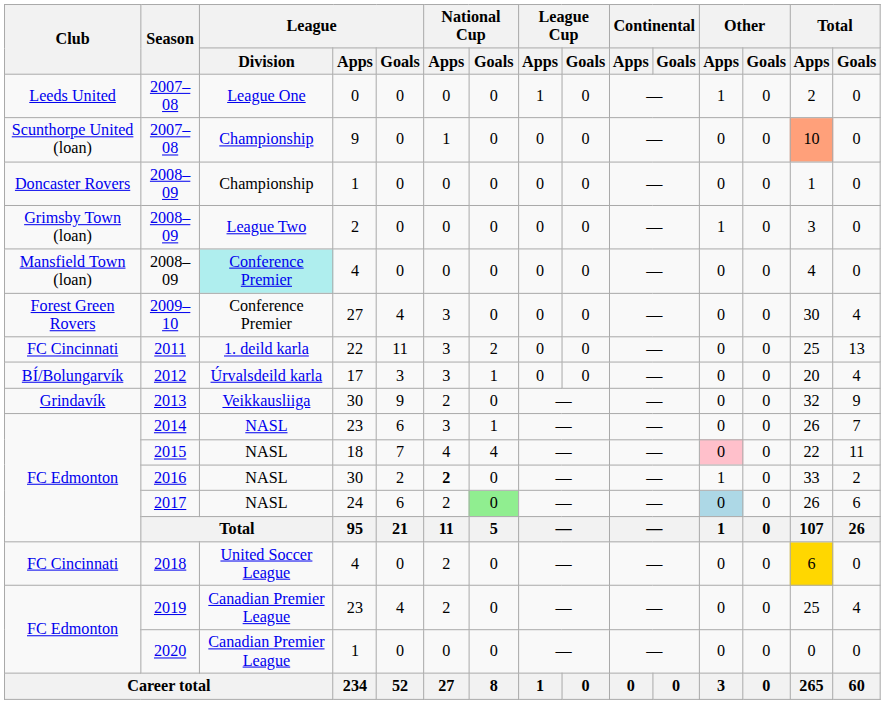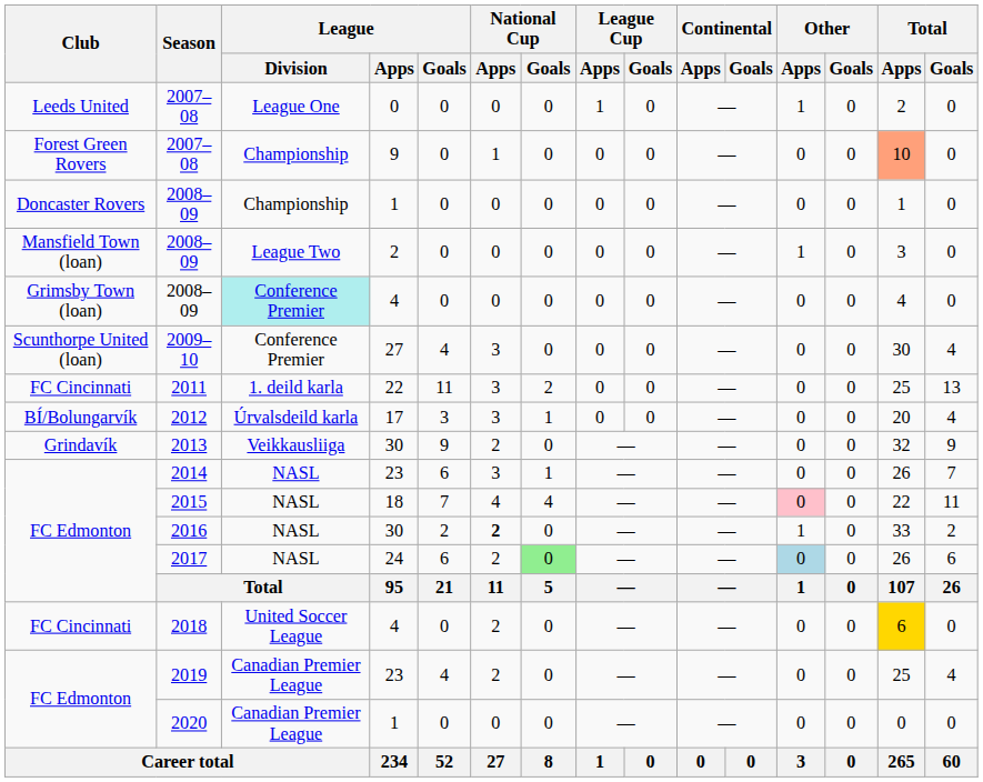2007–08 / 9 | Club: Scunthorpe United (loan) -> Forest Green Rovers
2008–09 / 2 | Club: Grimsby Town (loan) -> Mansfield Town (loan)
2008–09 / 4 | Club: Mansfield Town (loan) -> Grimsby Town (loan)
2009–10 | Club: Forest Green Rovers -> Scunthorpe United (loan)
